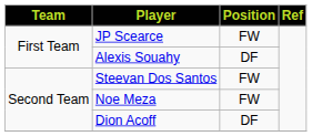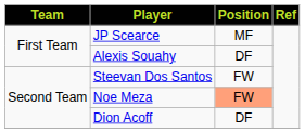JP Scearce | Position: FW -> MF
Noe Meza | Position: no background -> lightsalmon background
